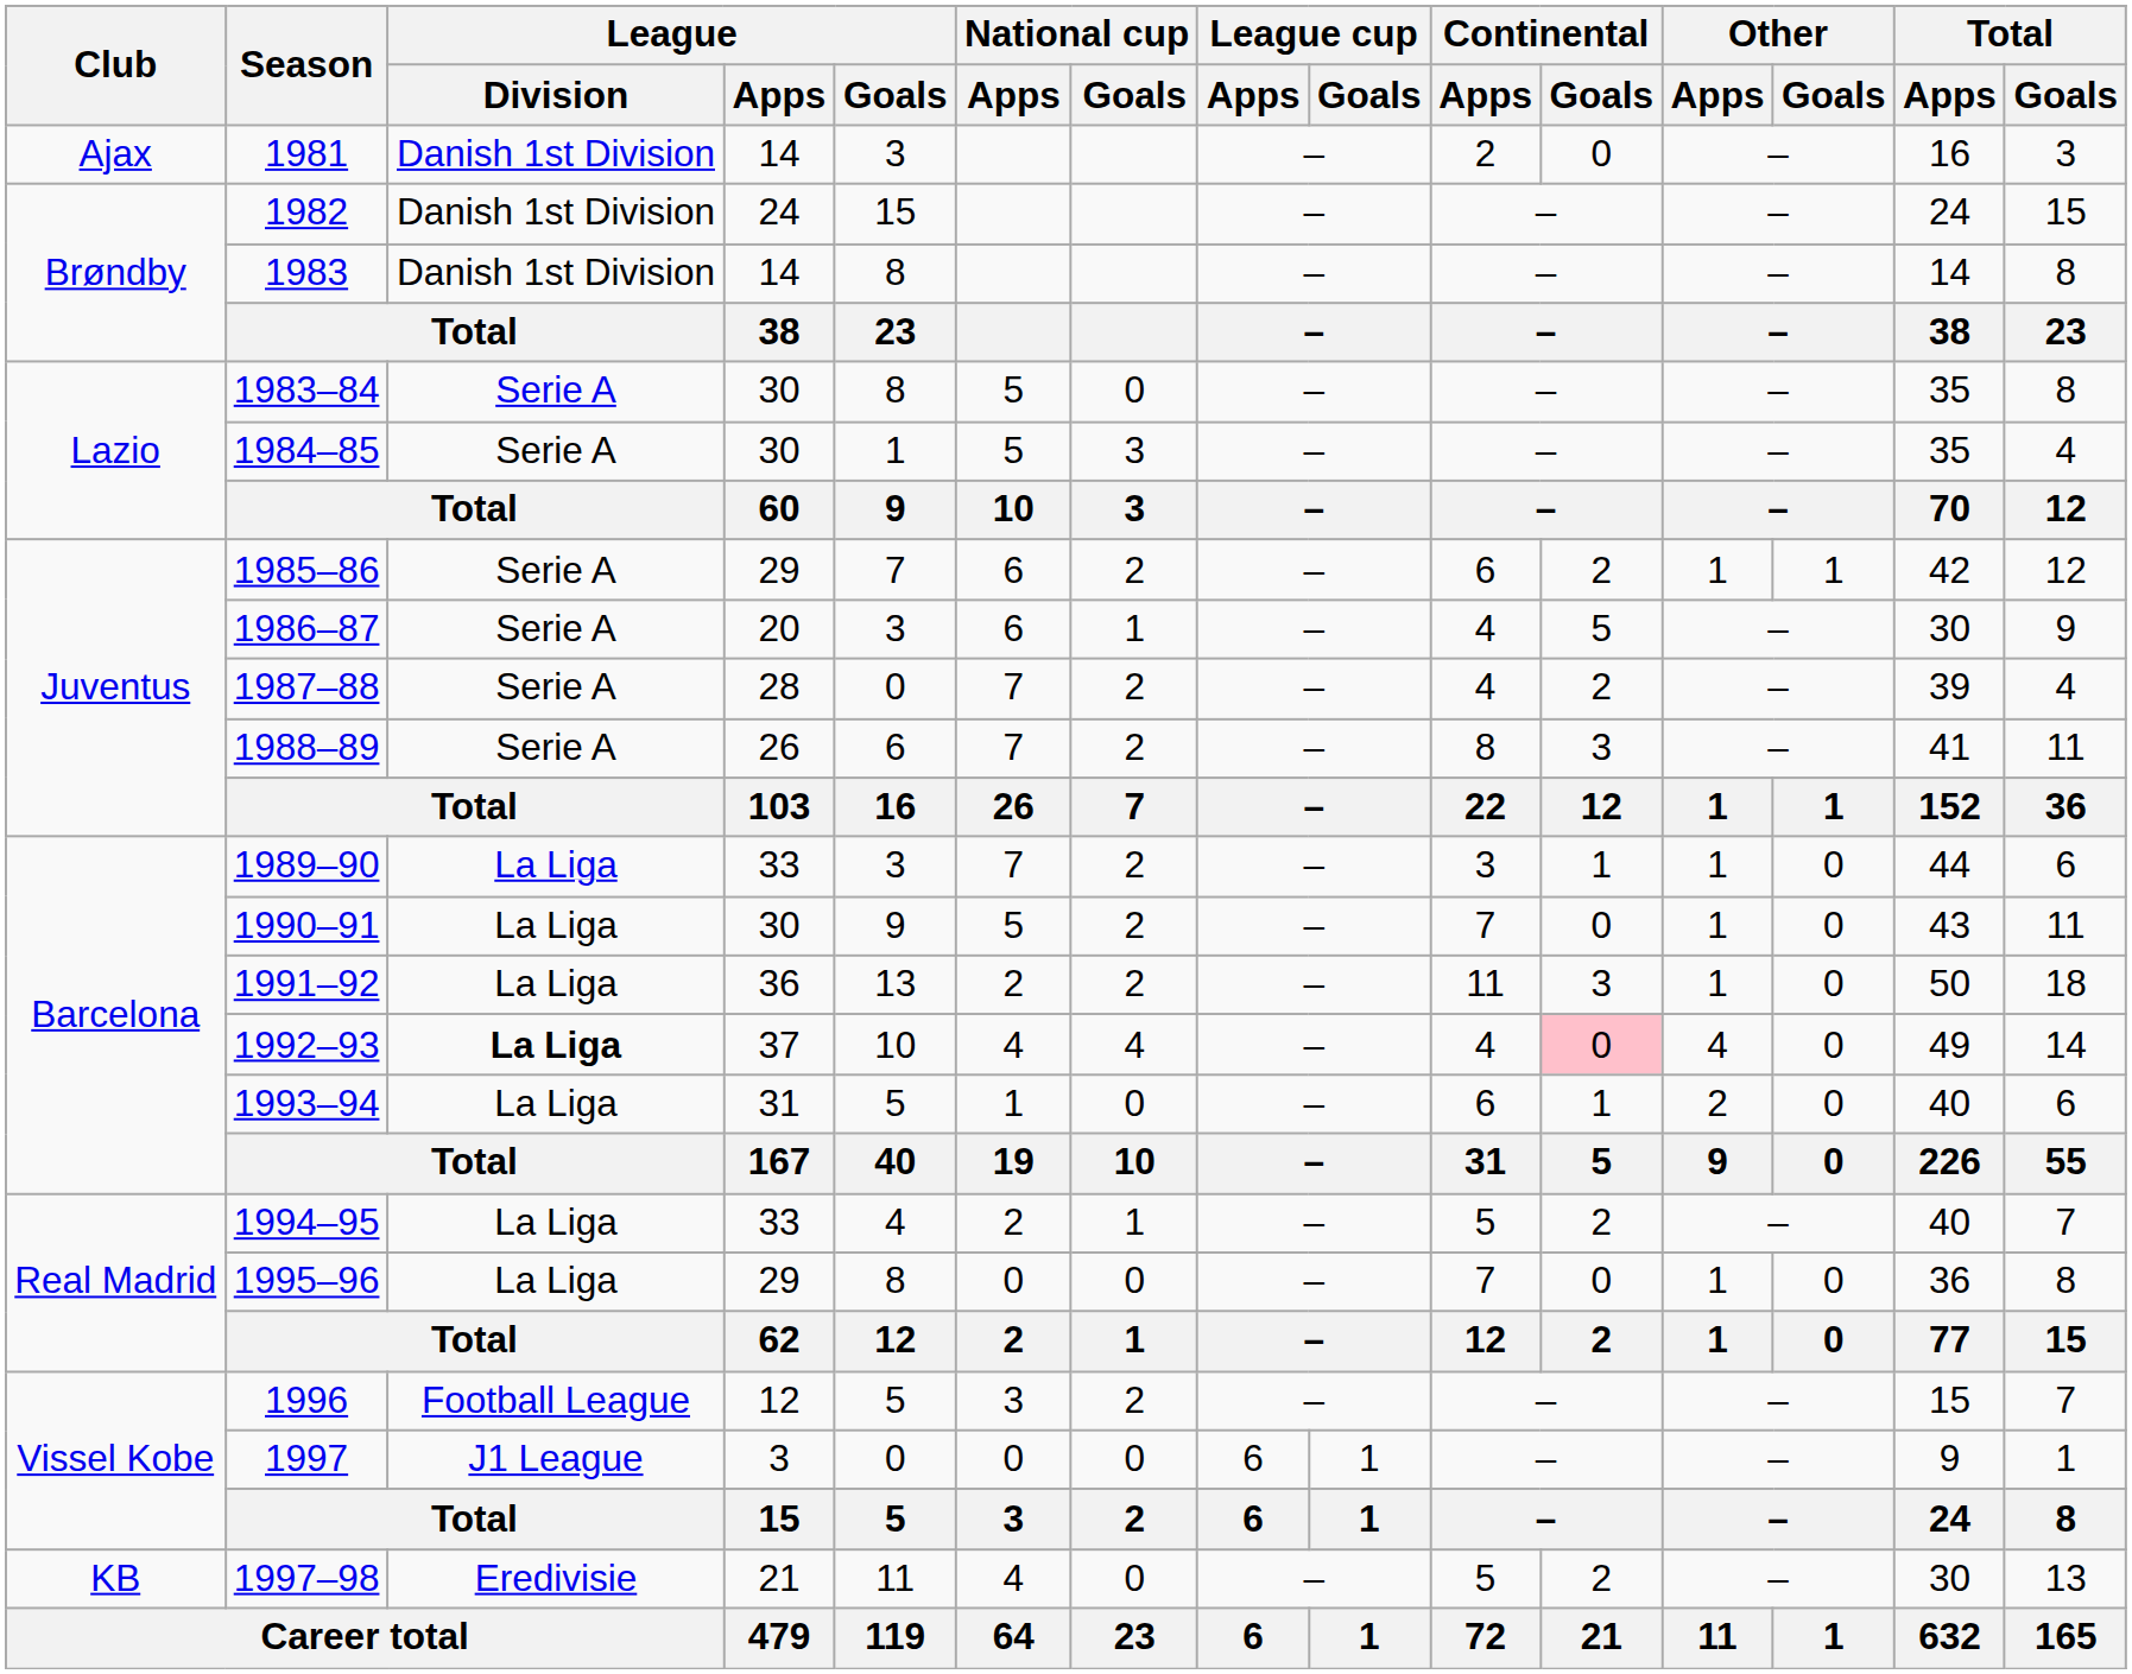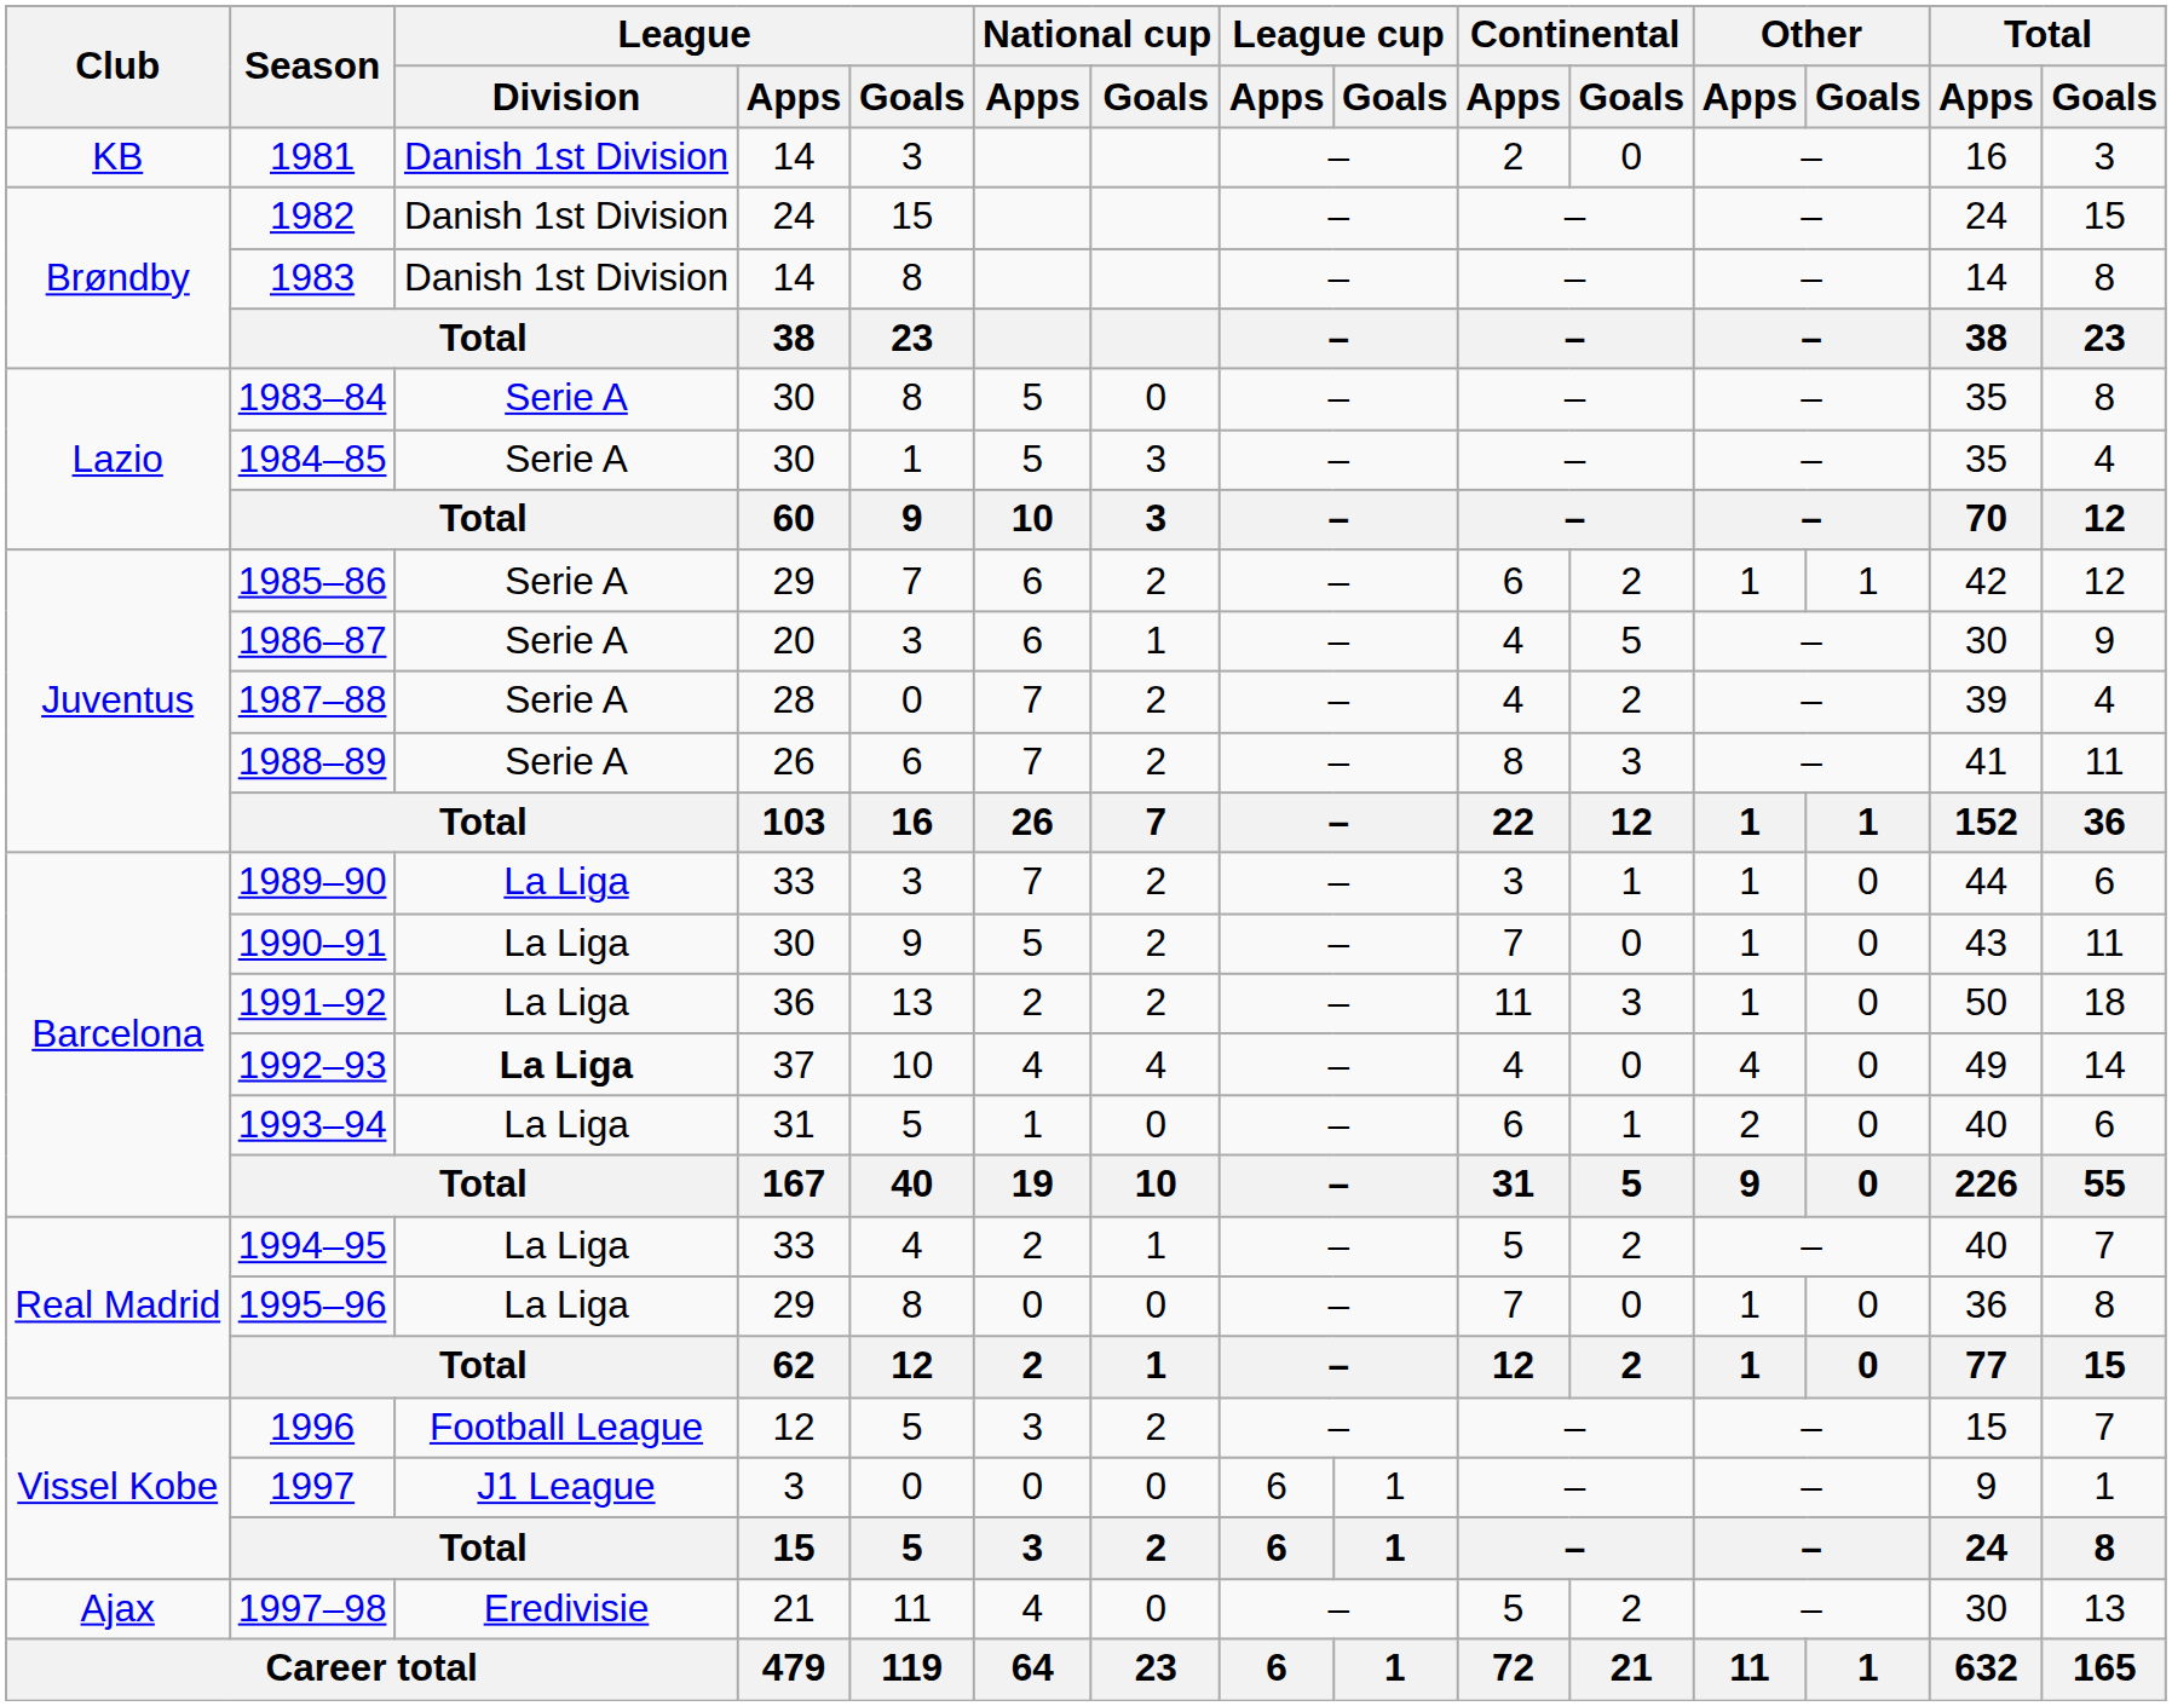1981 | Club: Ajax -> KB
1992–93 | Continental / Goals: pink background -> no background
1997–98 | Club: KB -> Ajax
